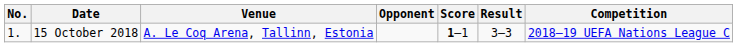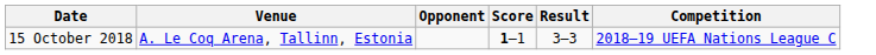- column: No. | 1.
